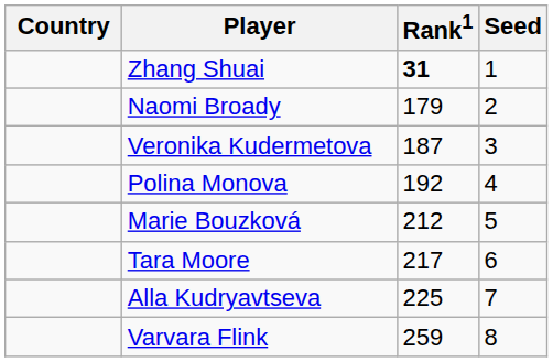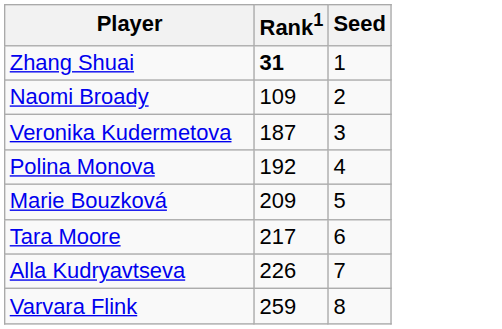- column: Country
Naomi Broady | Rank1: 179 -> 109
Marie Bouzková | Rank1: 212 -> 209
Alla Kudryavtseva | Rank1: 225 -> 226
